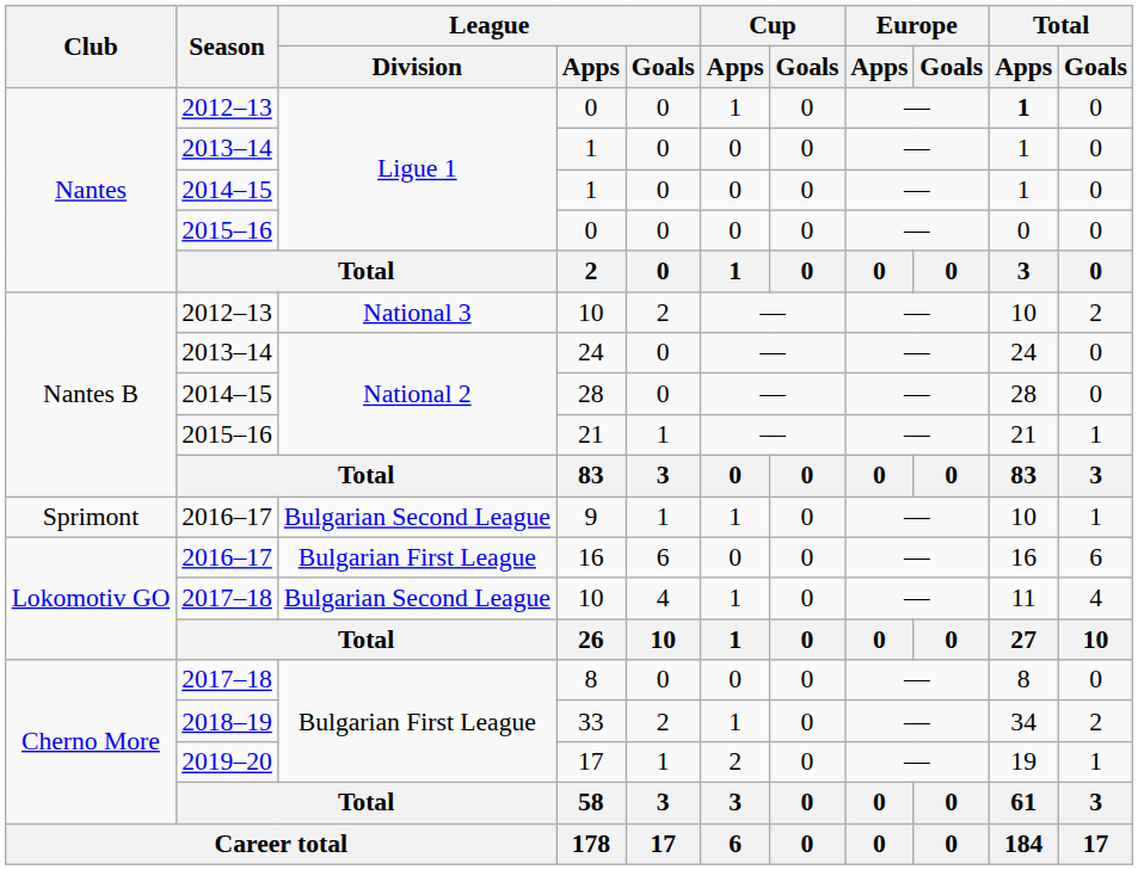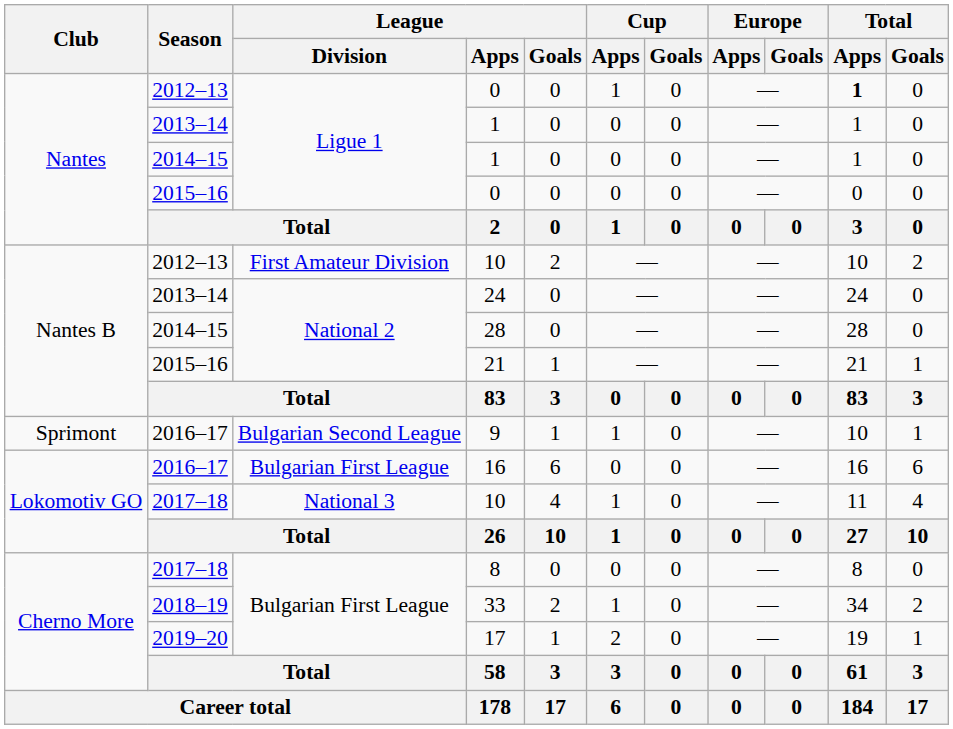2012–13 / 10 | League / Division: National 3 -> First Amateur Division
2017–18 / 10 | League / Division: Bulgarian Second League -> National 3
